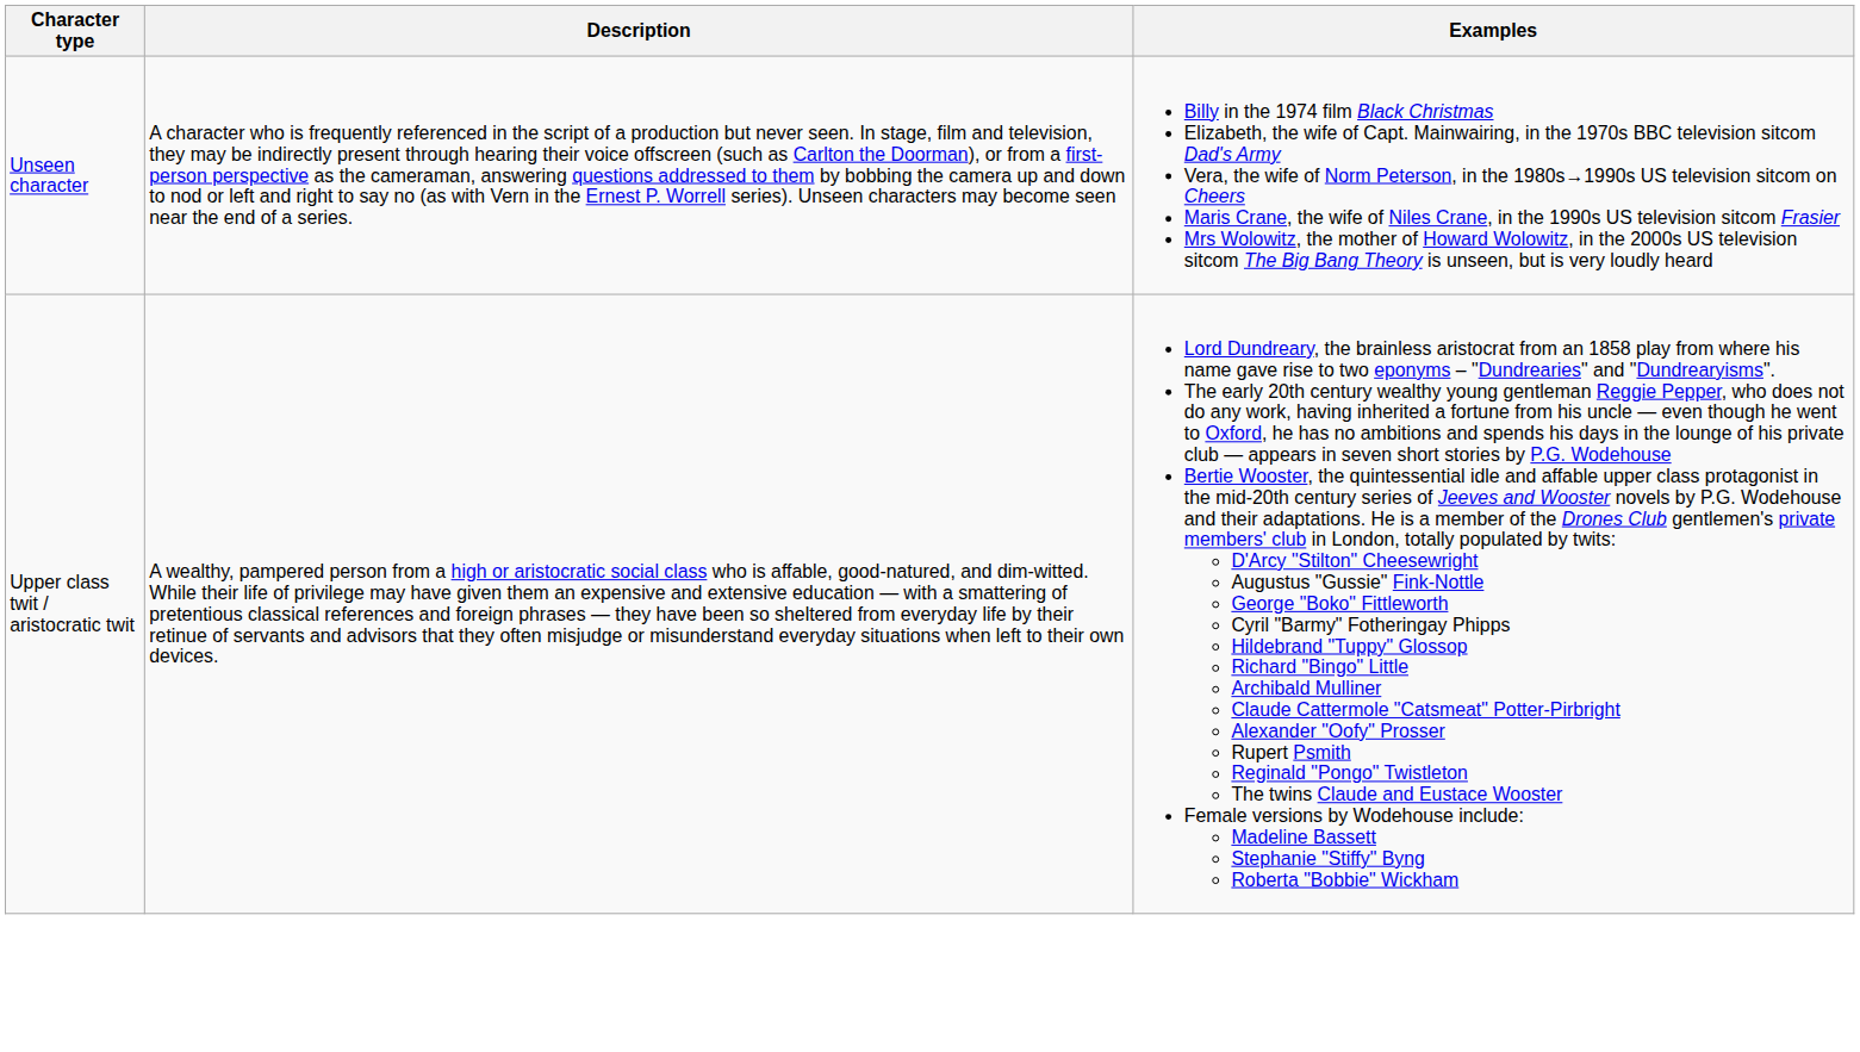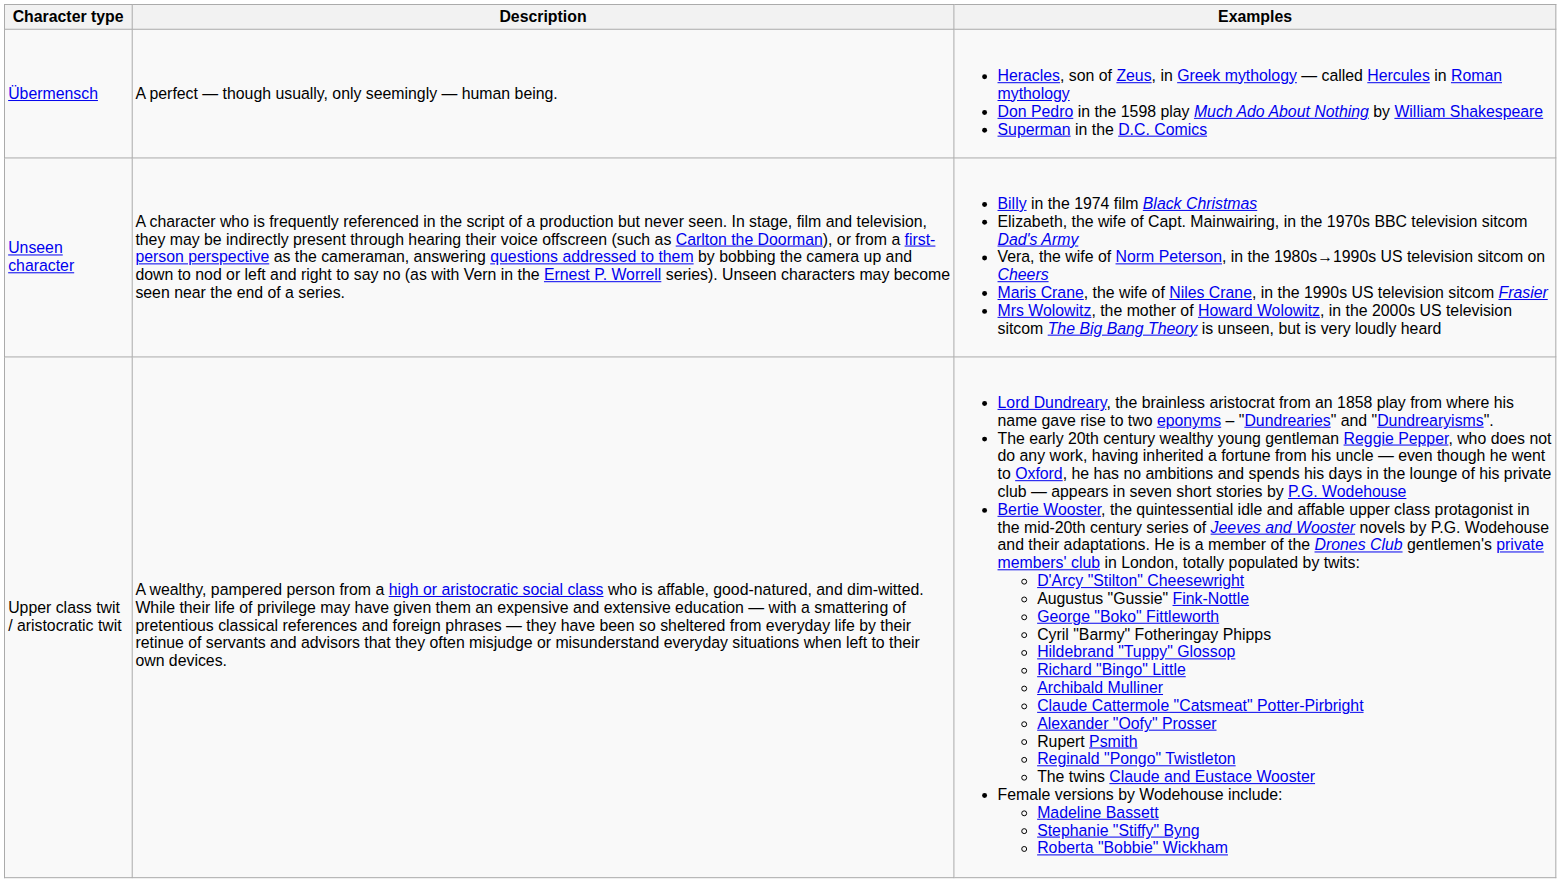+ row: Übermensch | A perfect — though usually, only seemingly — human being. | Heracles, son of Zeus, in Greek mythology — called Hercules in Roman mythology Don Pedro in the 1598 play Much Ado About Nothing by William Shakespeare Superman in the D.C. Comics
